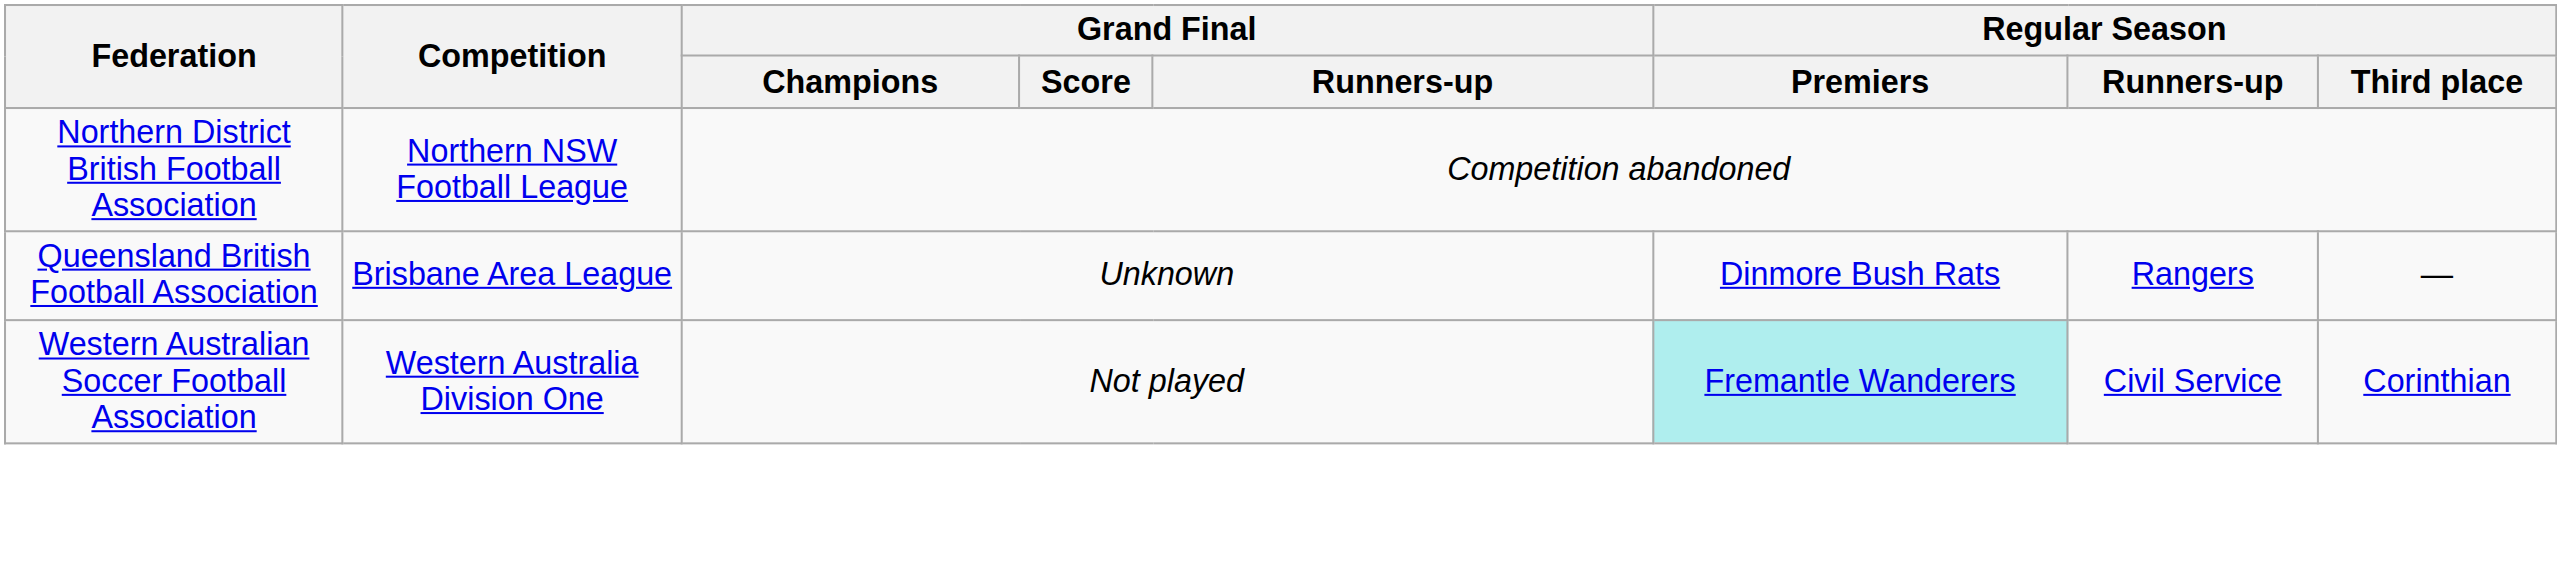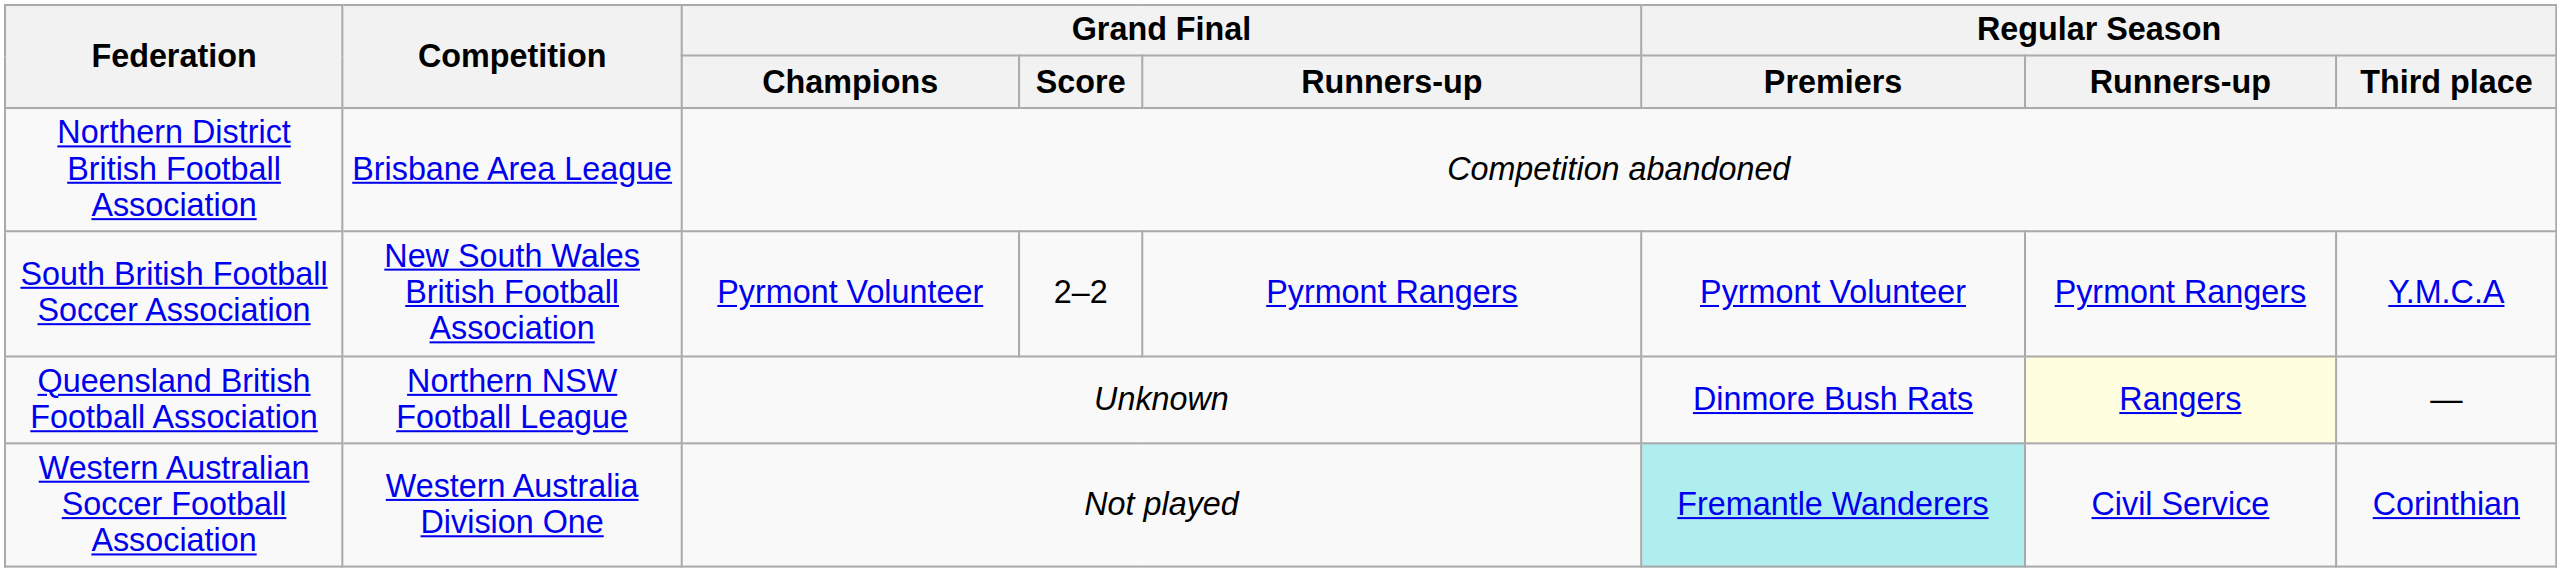Northern District British Football Association | Competition: Northern NSW Football League -> Brisbane Area League
+ row: South British Football Soccer Association | New South Wales British Football Association | Pyrmont Volunteer | 2–2 | Pyrmont Rangers | Pyrmont Volunteer | Pyrmont Rangers | Y.M.C.A
Queensland British Football Association | Competition: Brisbane Area League -> Northern NSW Football League
Queensland British Football Association | Regular Season / Runners-up: no background -> lightyellow background
